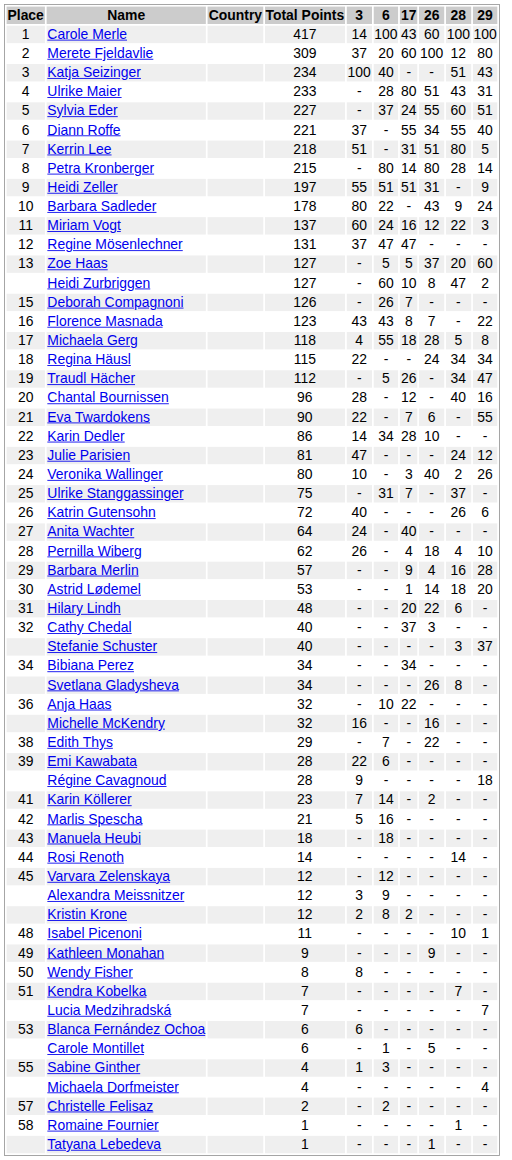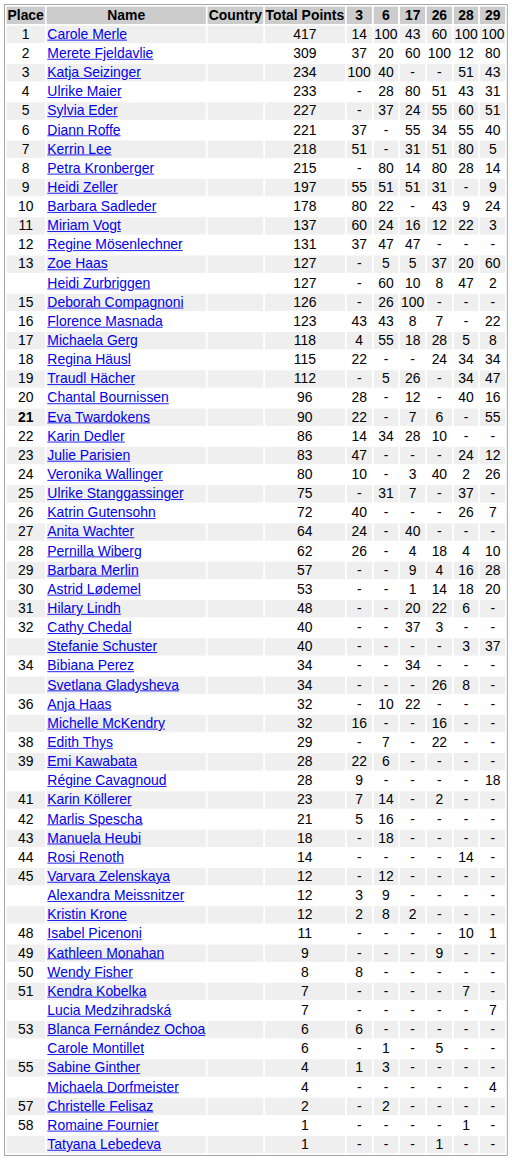Deborah Compagnoni | 17: 7 -> 100
Eva Twardokens | Place: normal -> bold
Julie Parisien | Total Points: 81 -> 83
Katrin Gutensohn | 29: 6 -> 7
